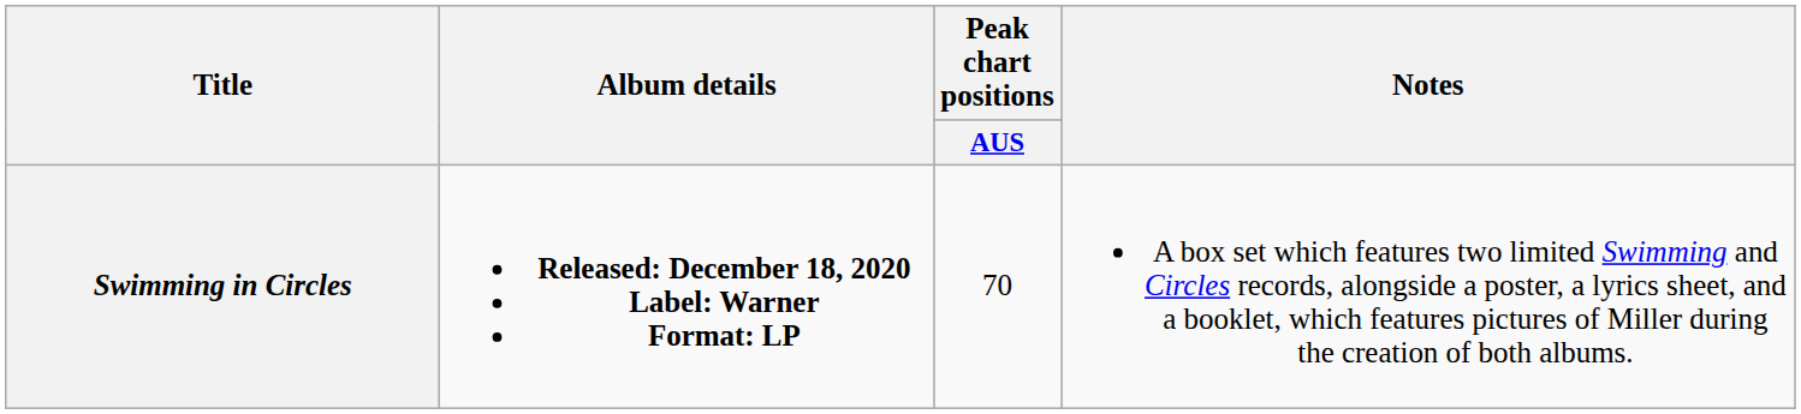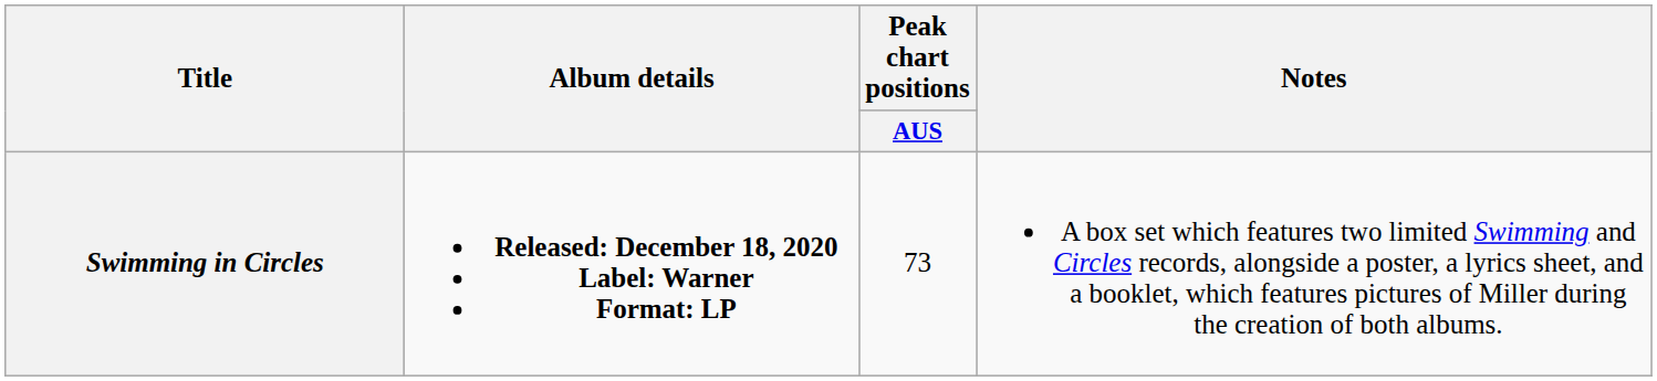Swimming in Circles | Peak chart positions / AUS: 70 -> 73
